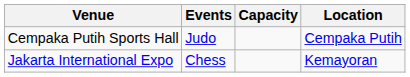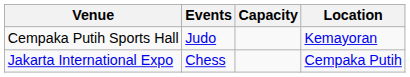Cempaka Putih Sports Hall | Location: Cempaka Putih -> Kemayoran
Jakarta International Expo | Location: Kemayoran -> Cempaka Putih
